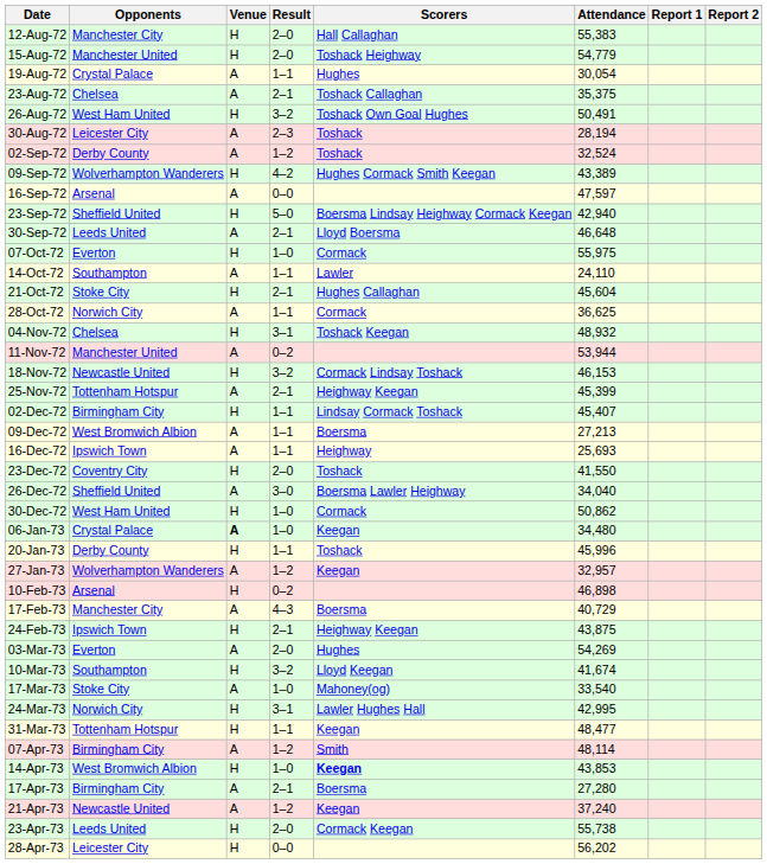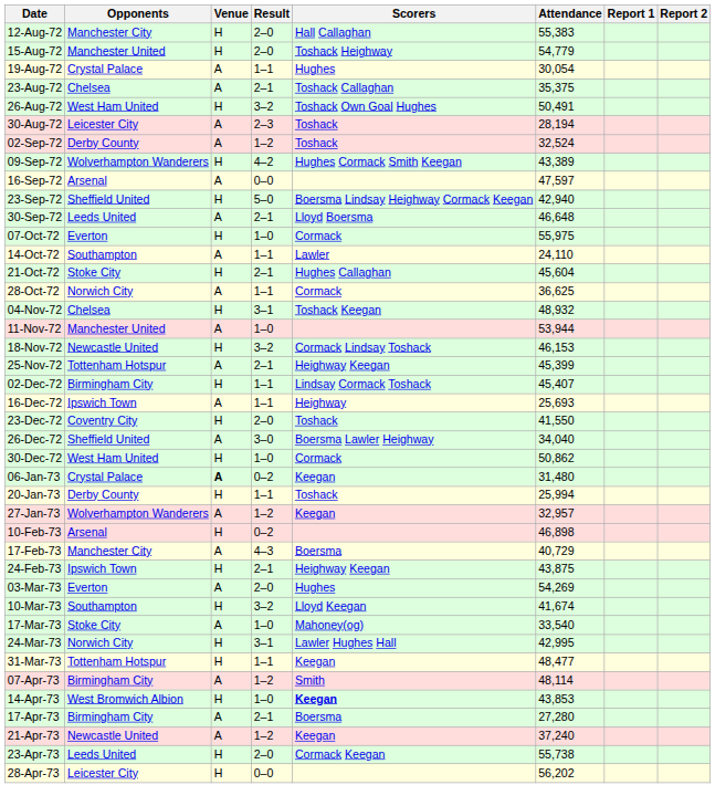11-Nov-72 | Result: 0–2 -> 1–0
- row: 09-Dec-72 | West Bromwich Albion | A | 1–1 | Boersma | 27,213
06-Jan-73 | Result: 1–0 -> 0–2
06-Jan-73 | Attendance: 34,480 -> 31,480
20-Jan-73 | Attendance: 45,996 -> 25,994
